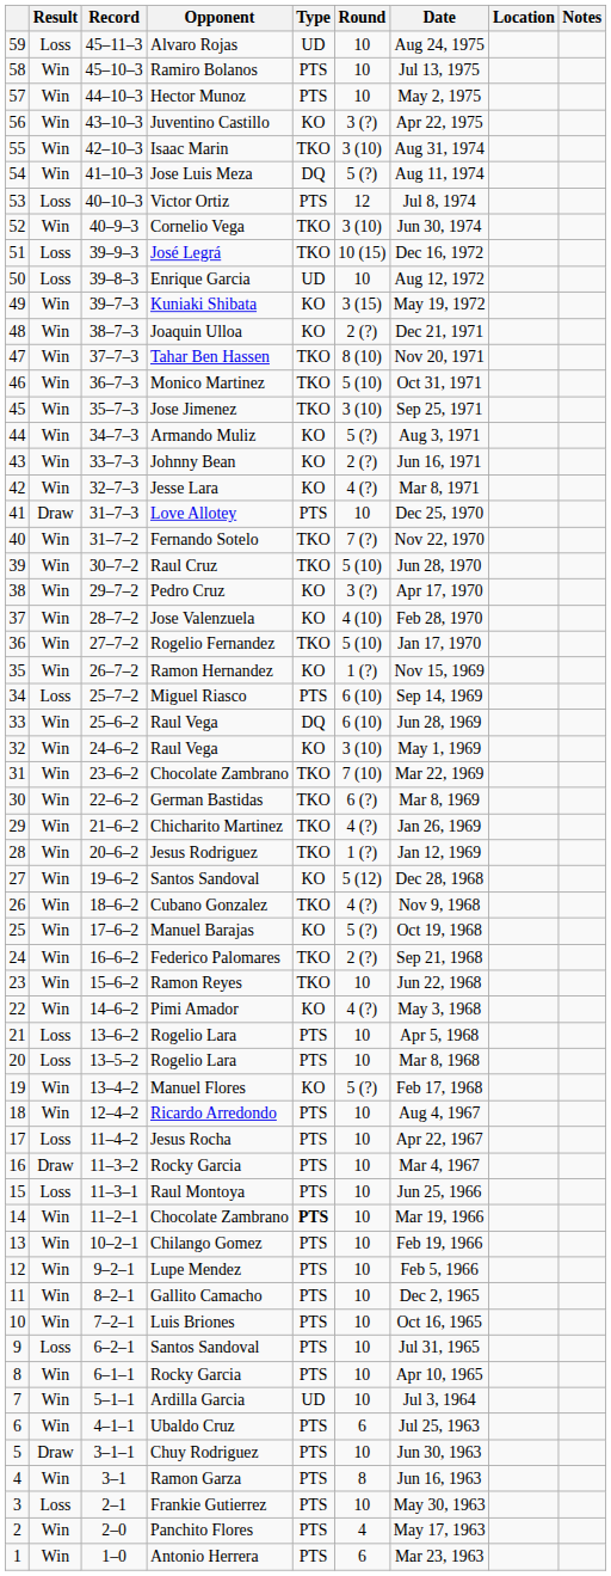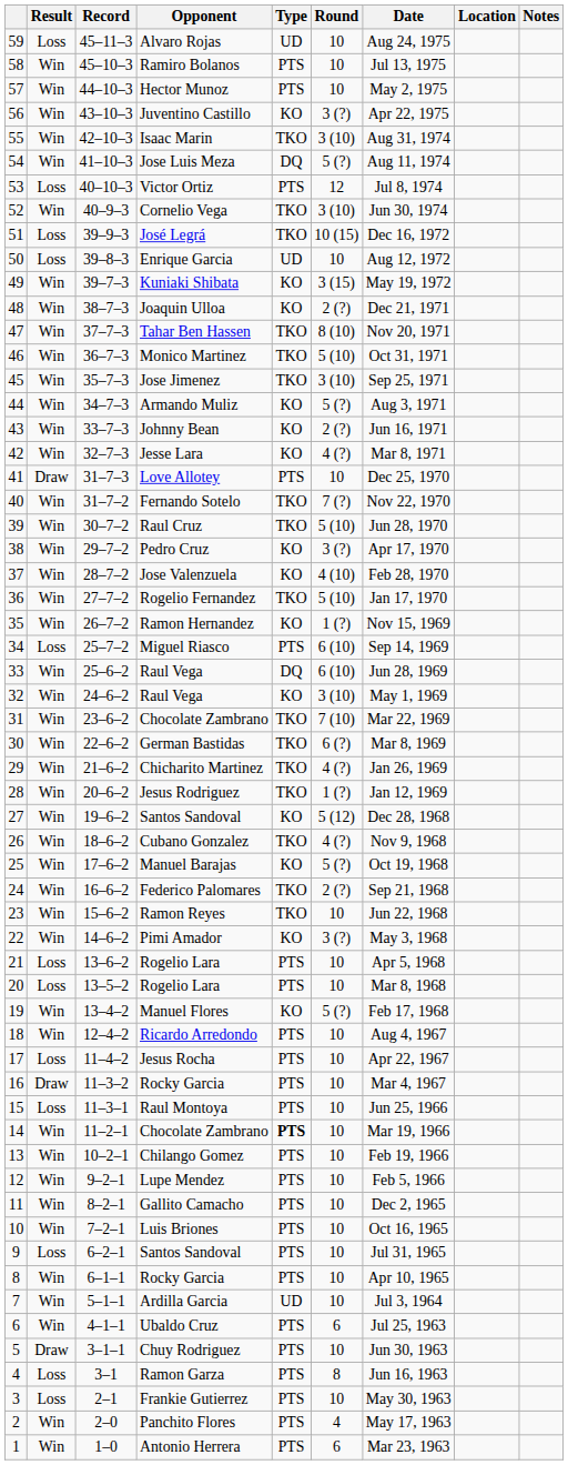Pimi Amador | Round: 4 (?) -> 3 (?)
Ramon Garza | Result: Win -> Loss
